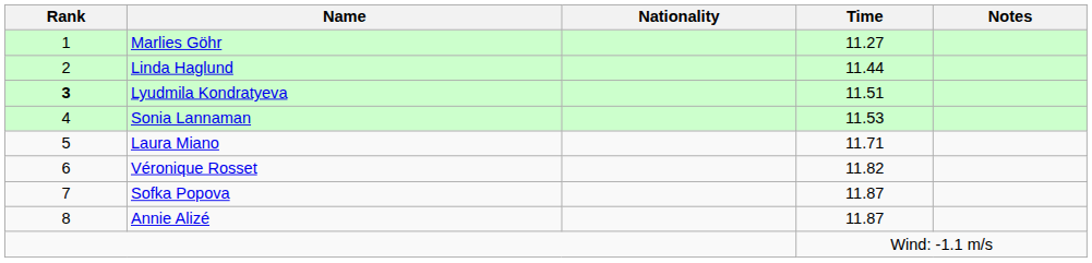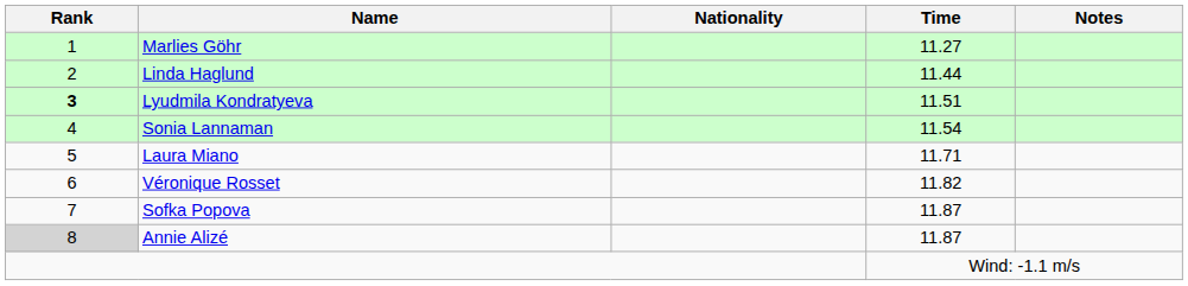Sonia Lannaman | Time: 11.53 -> 11.54
Annie Alizé | Rank: no background -> lightgrey background
